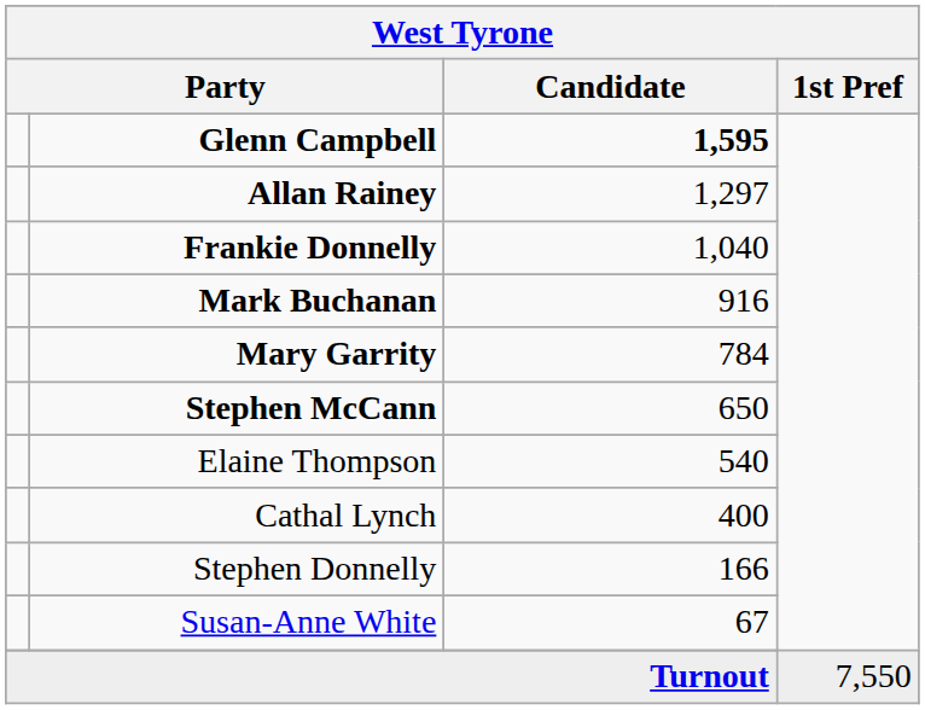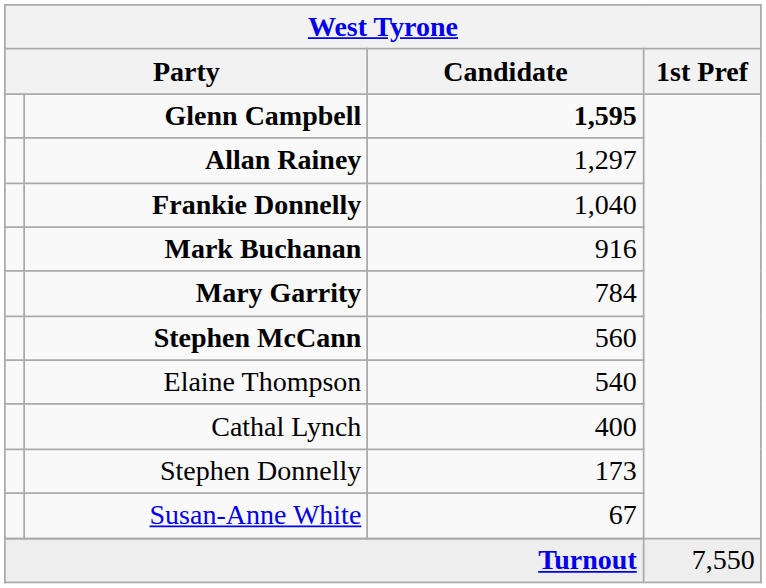Stephen McCann | Candidate: 650 -> 560
Stephen Donnelly | Candidate: 166 -> 173
